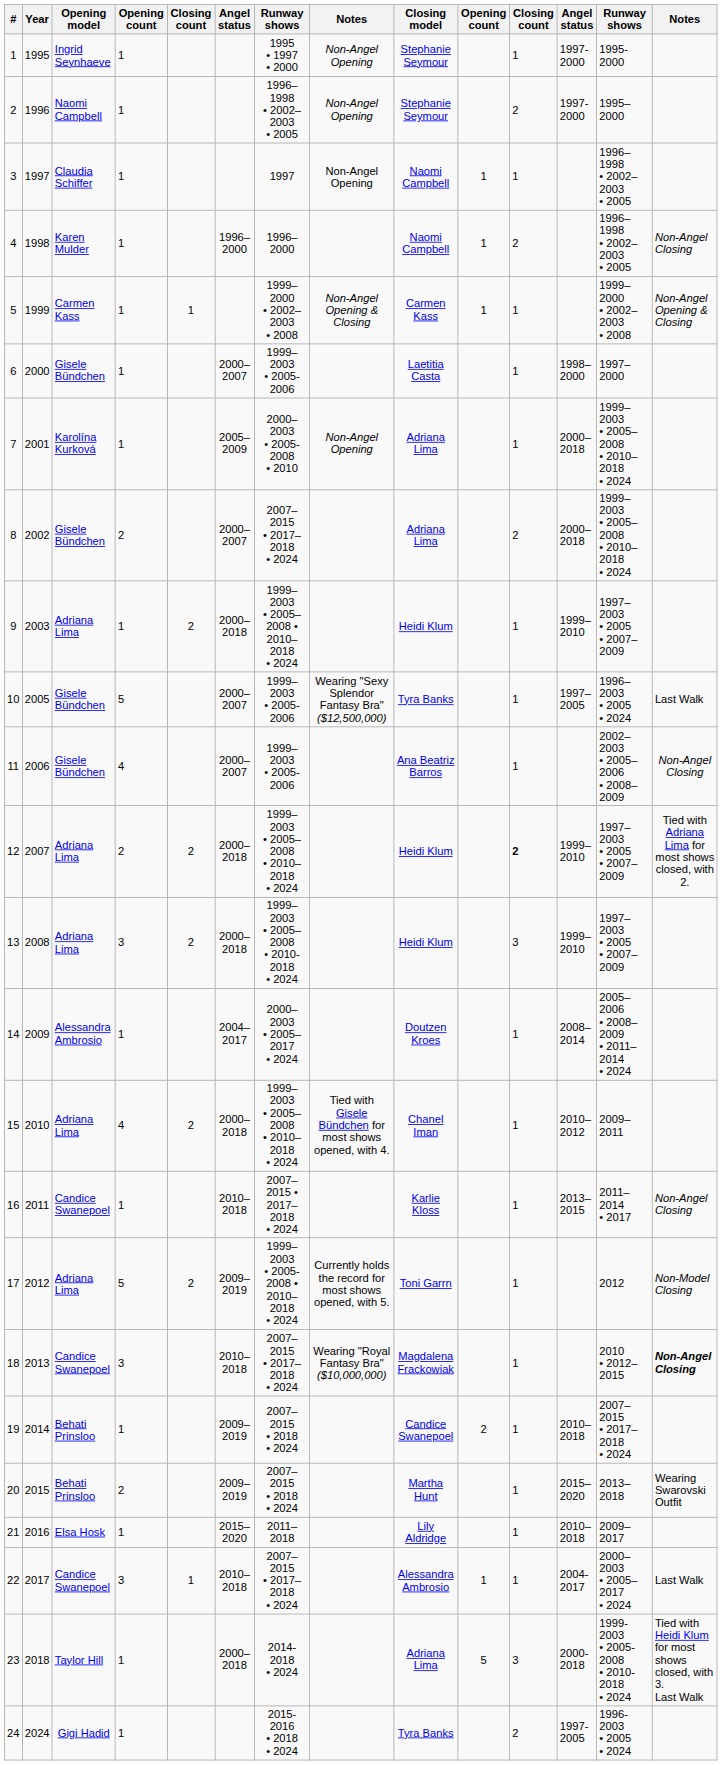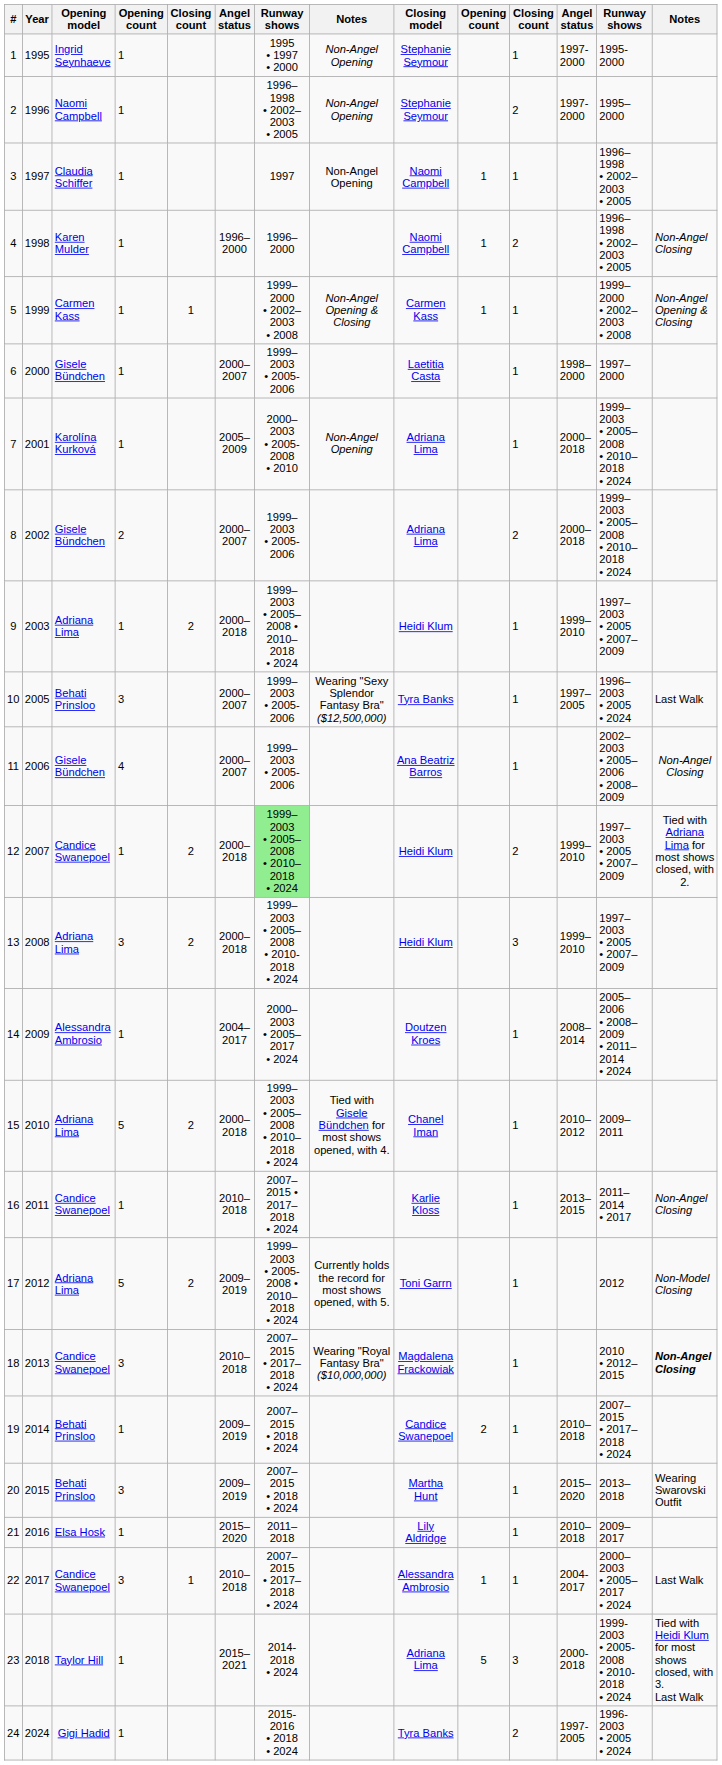8 | column 7: 2007–2015 • 2017–2018 • 2024 -> 1999–2003 • 2005-2006
10 | Opening model: Gisele Bündchen -> Behati Prinsloo
10 | column 4: 5 -> 3
12 | Opening model: Adriana Lima -> Candice Swanepoel
12 | column 4: 2 -> 1
12 | column 7: no background -> lightgreen background
12 | column 11: bold -> normal
15 | column 4: 4 -> 5
20 | column 4: 2 -> 3
23 | column 6: 2000–2018 -> 2015–2021
